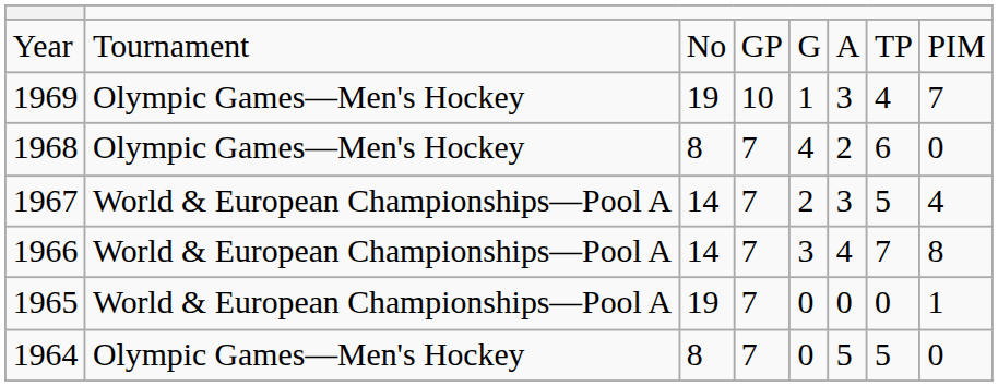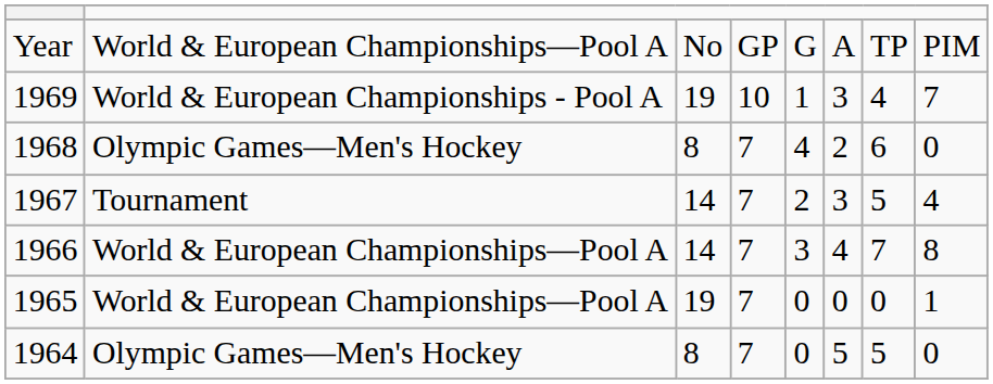Year | column 2: Tournament -> World & European Championships—Pool A
1969 | column 2: Olympic Games—Men's Hockey -> World & European Championships - Pool A
1967 | column 2: World & European Championships—Pool A -> Tournament
